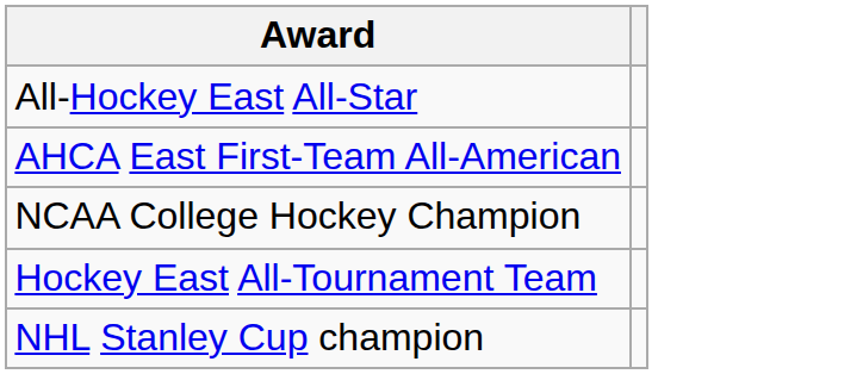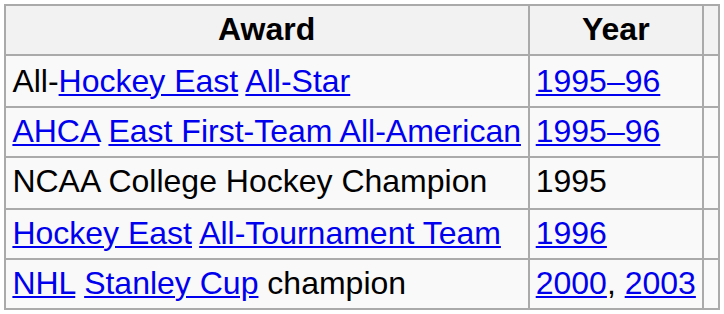+ column: Year | 1995–96 | 1995–96 | 1995 | 1996 | 2000, 2003
